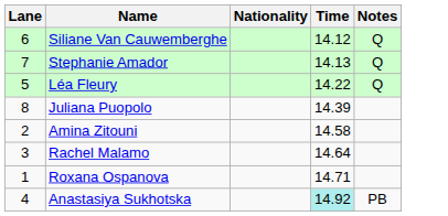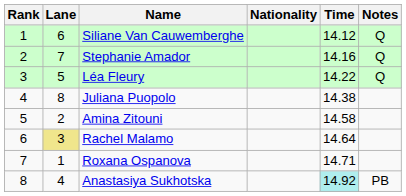+ column: Rank | 1 | 2 | 3 | 4 | 5 | 6 | 7 | 8
Stephanie Amador | Time: 14.13 -> 14.16
Juliana Puopolo | Time: 14.39 -> 14.38
Rachel Malamo | Lane: no background -> khaki background
